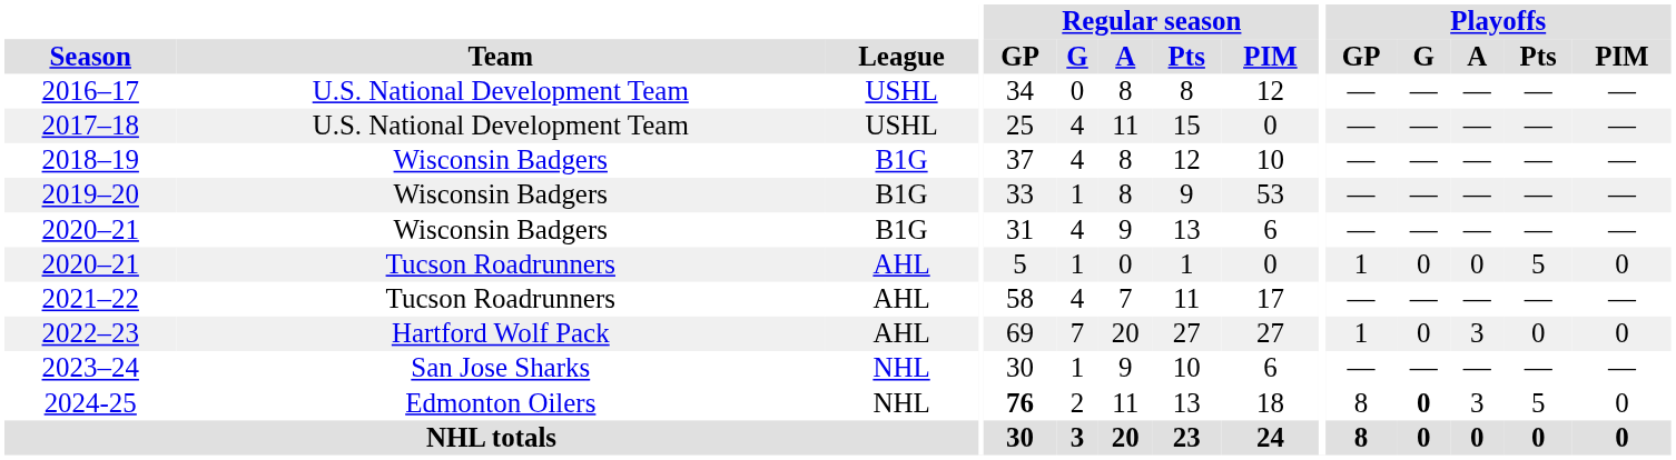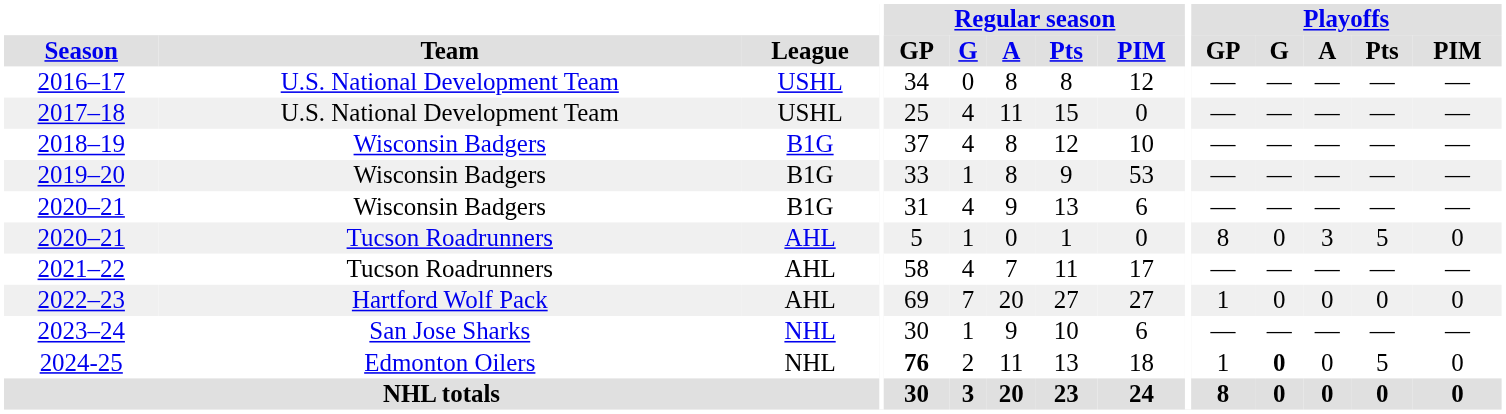2020–21 / Tucson Roadrunners | Playoffs / GP: 1 -> 8
2020–21 / Tucson Roadrunners | Playoffs / A: 0 -> 3
2022–23 | Playoffs / A: 3 -> 0
2024-25 | Playoffs / GP: 8 -> 1
2024-25 | Playoffs / A: 3 -> 0
